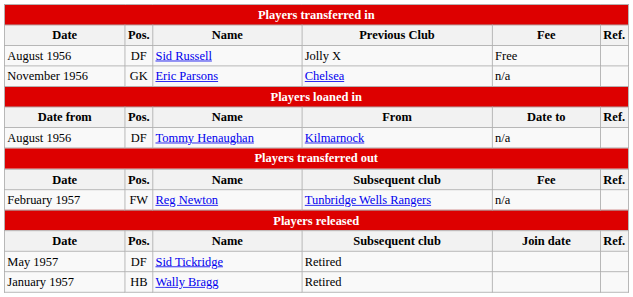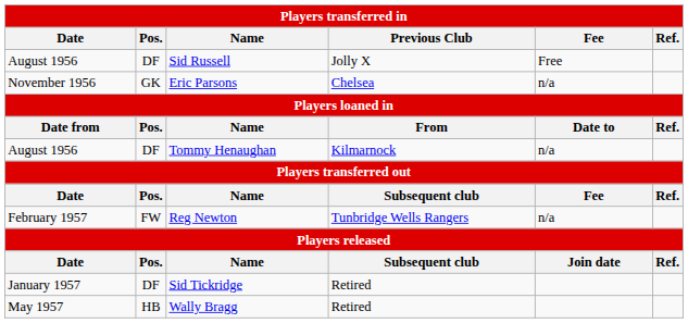Sid Tickridge | Date: May 1957 -> January 1957
Wally Bragg | Date: January 1957 -> May 1957
